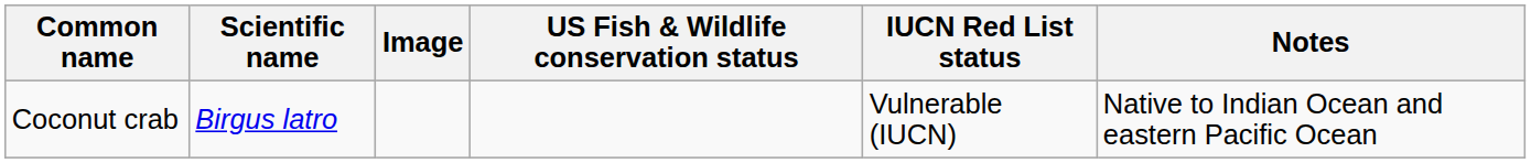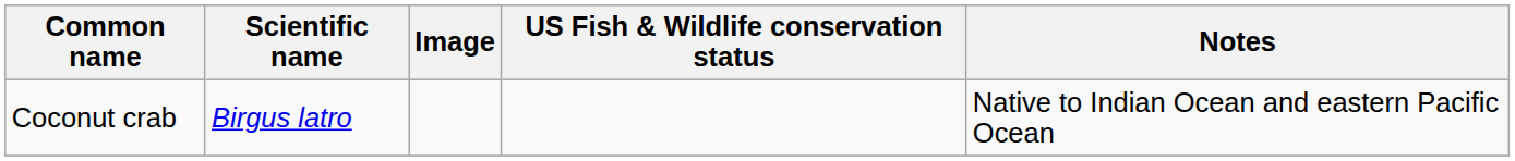- column: IUCN Red List status | Vulnerable (IUCN)
